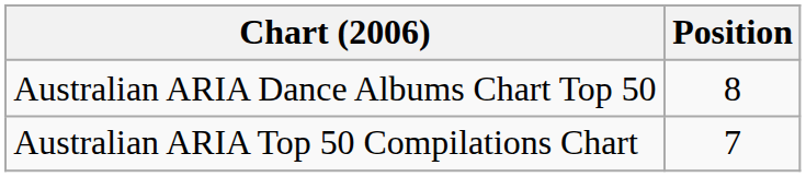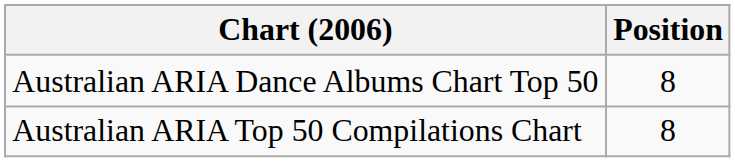Australian ARIA Top 50 Compilations Chart | Position: 7 -> 8
